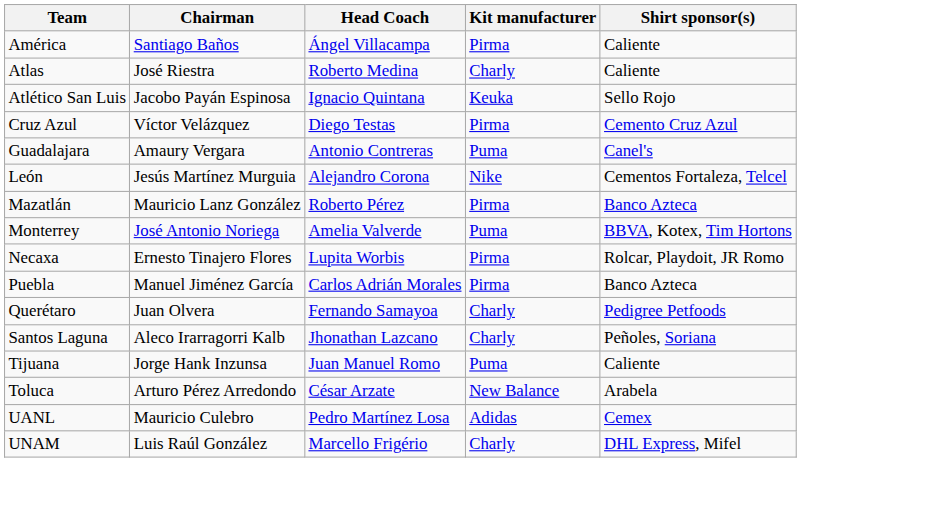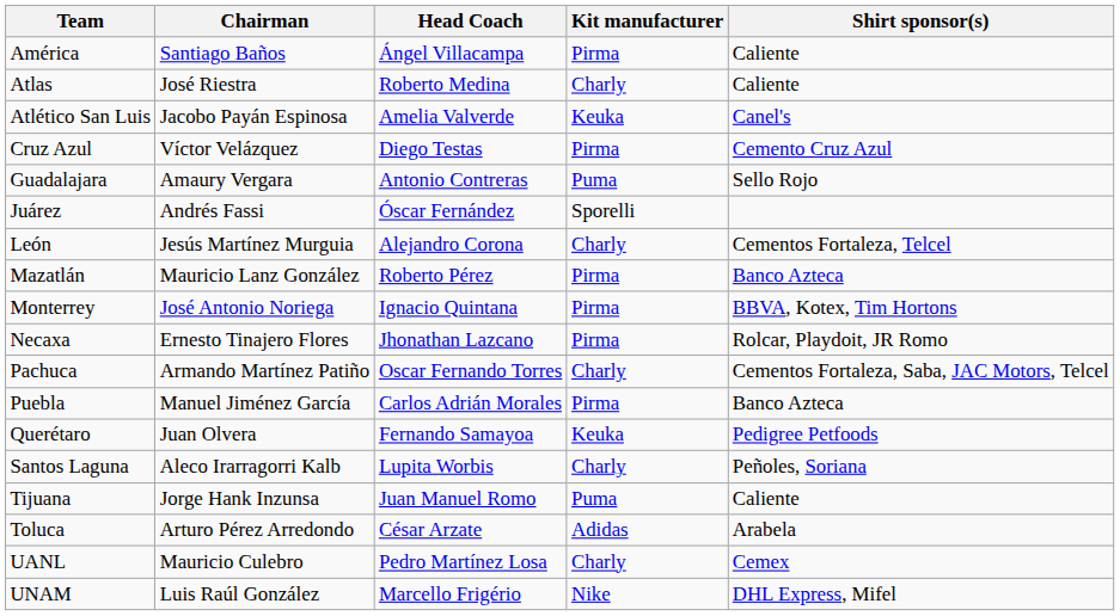Atlético San Luis | Head Coach: Ignacio Quintana -> Amelia Valverde
Atlético San Luis | Shirt sponsor(s): Sello Rojo -> Canel's
Guadalajara | Shirt sponsor(s): Canel's -> Sello Rojo
+ row: Juárez | Andrés Fassi | Óscar Fernández | Sporelli
León | Kit manufacturer: Nike -> Charly
Monterrey | Head Coach: Amelia Valverde -> Ignacio Quintana
Monterrey | Kit manufacturer: Puma -> Pirma
Necaxa | Head Coach: Lupita Worbis -> Jhonathan Lazcano
+ row: Pachuca | Armando Martínez Patiño | Oscar Fernando Torres | Charly | Cementos Fortaleza, Saba, JAC Motors, Telcel
Querétaro | Kit manufacturer: Charly -> Keuka
Santos Laguna | Head Coach: Jhonathan Lazcano -> Lupita Worbis
Toluca | Kit manufacturer: New Balance -> Adidas
UANL | Kit manufacturer: Adidas -> Charly
UNAM | Kit manufacturer: Charly -> Nike
